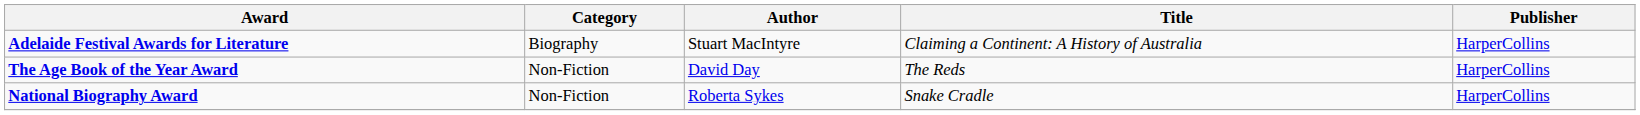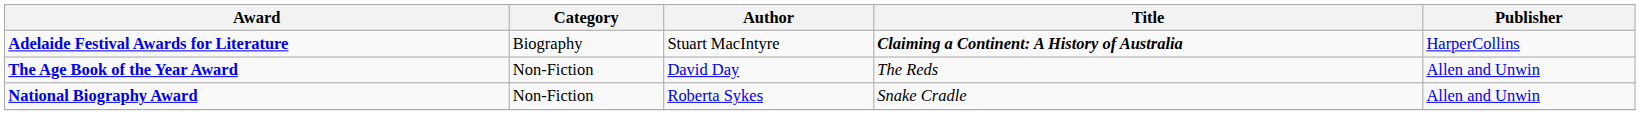Adelaide Festival Awards for Literature | Title: normal -> bold
The Age Book of the Year Award | Publisher: HarperCollins -> Allen and Unwin
National Biography Award | Publisher: HarperCollins -> Allen and Unwin
